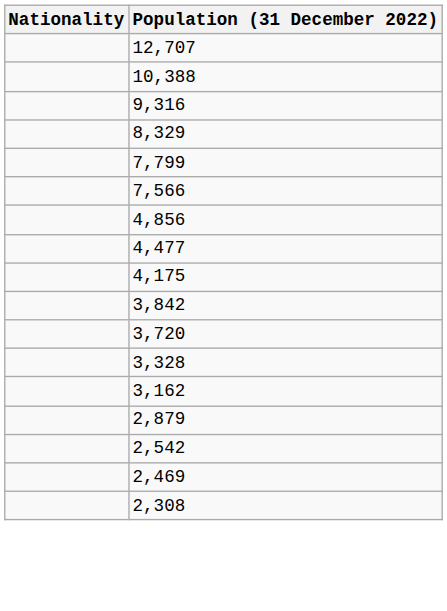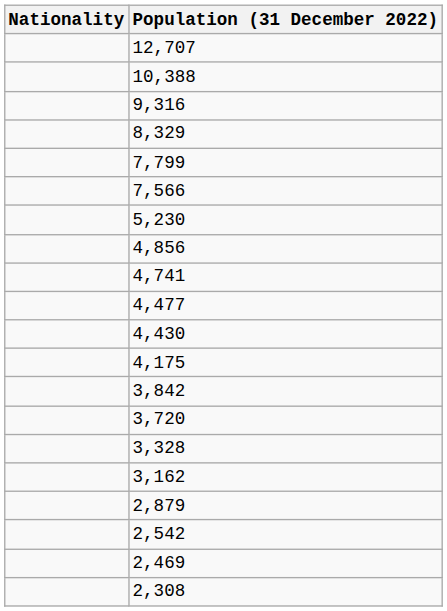+ row: 5,230
+ row: 4,741
+ row: 4,430
